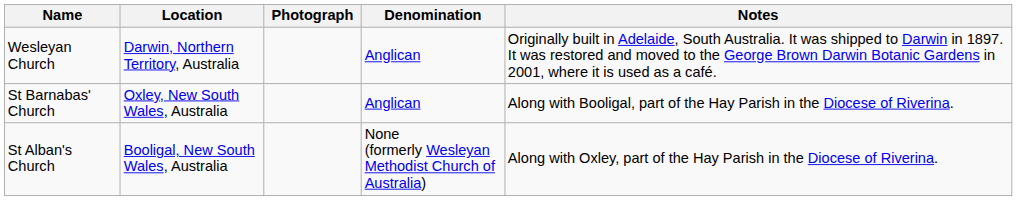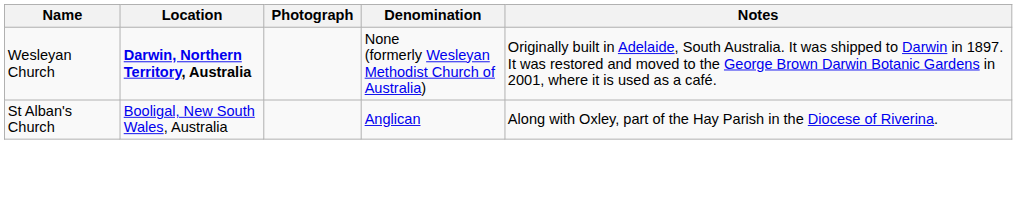Wesleyan Church | Location: normal -> bold
Wesleyan Church | Denomination: Anglican -> None (formerly Wesleyan Methodist Church of Australia)
- row: St Barnabas' Church | Oxley, New South Wales, Australia | Anglican | Along with Booligal, part of the Hay Parish in the Diocese of Riverina.
St Alban's Church | Denomination: None (formerly Wesleyan Methodist Church of Australia) -> Anglican
